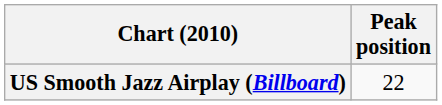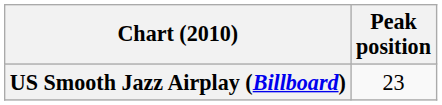US Smooth Jazz Airplay (Billboard) | Peak position: 22 -> 23
